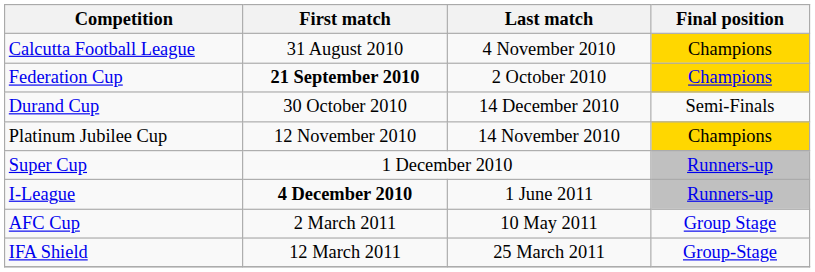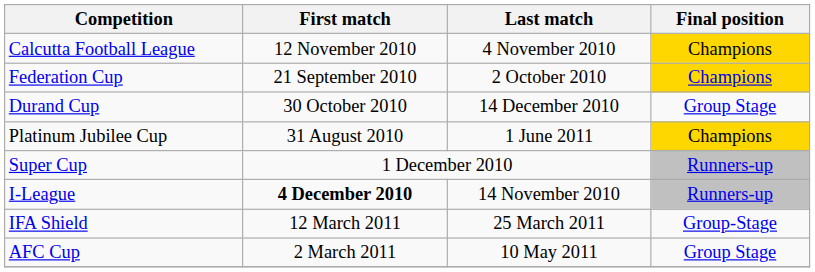Calcutta Football League | First match: 31 August 2010 -> 12 November 2010
Federation Cup | First match: bold -> normal
Durand Cup | Final position: Semi-Finals -> Group Stage
Platinum Jubilee Cup | First match: 12 November 2010 -> 31 August 2010
Platinum Jubilee Cup | Last match: 14 November 2010 -> 1 June 2011
I-League | Last match: 1 June 2011 -> 14 November 2010
rows swapped: IFA Shield <-> AFC Cup
